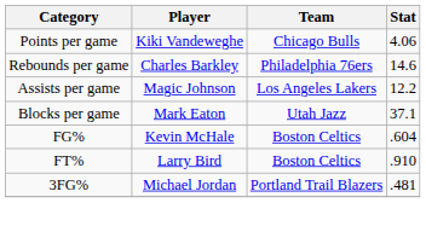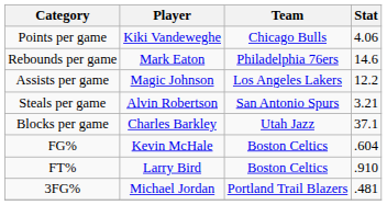Rebounds per game | Player: Charles Barkley -> Mark Eaton
+ row: Steals per game | Alvin Robertson | San Antonio Spurs | 3.21
Blocks per game | Player: Mark Eaton -> Charles Barkley
